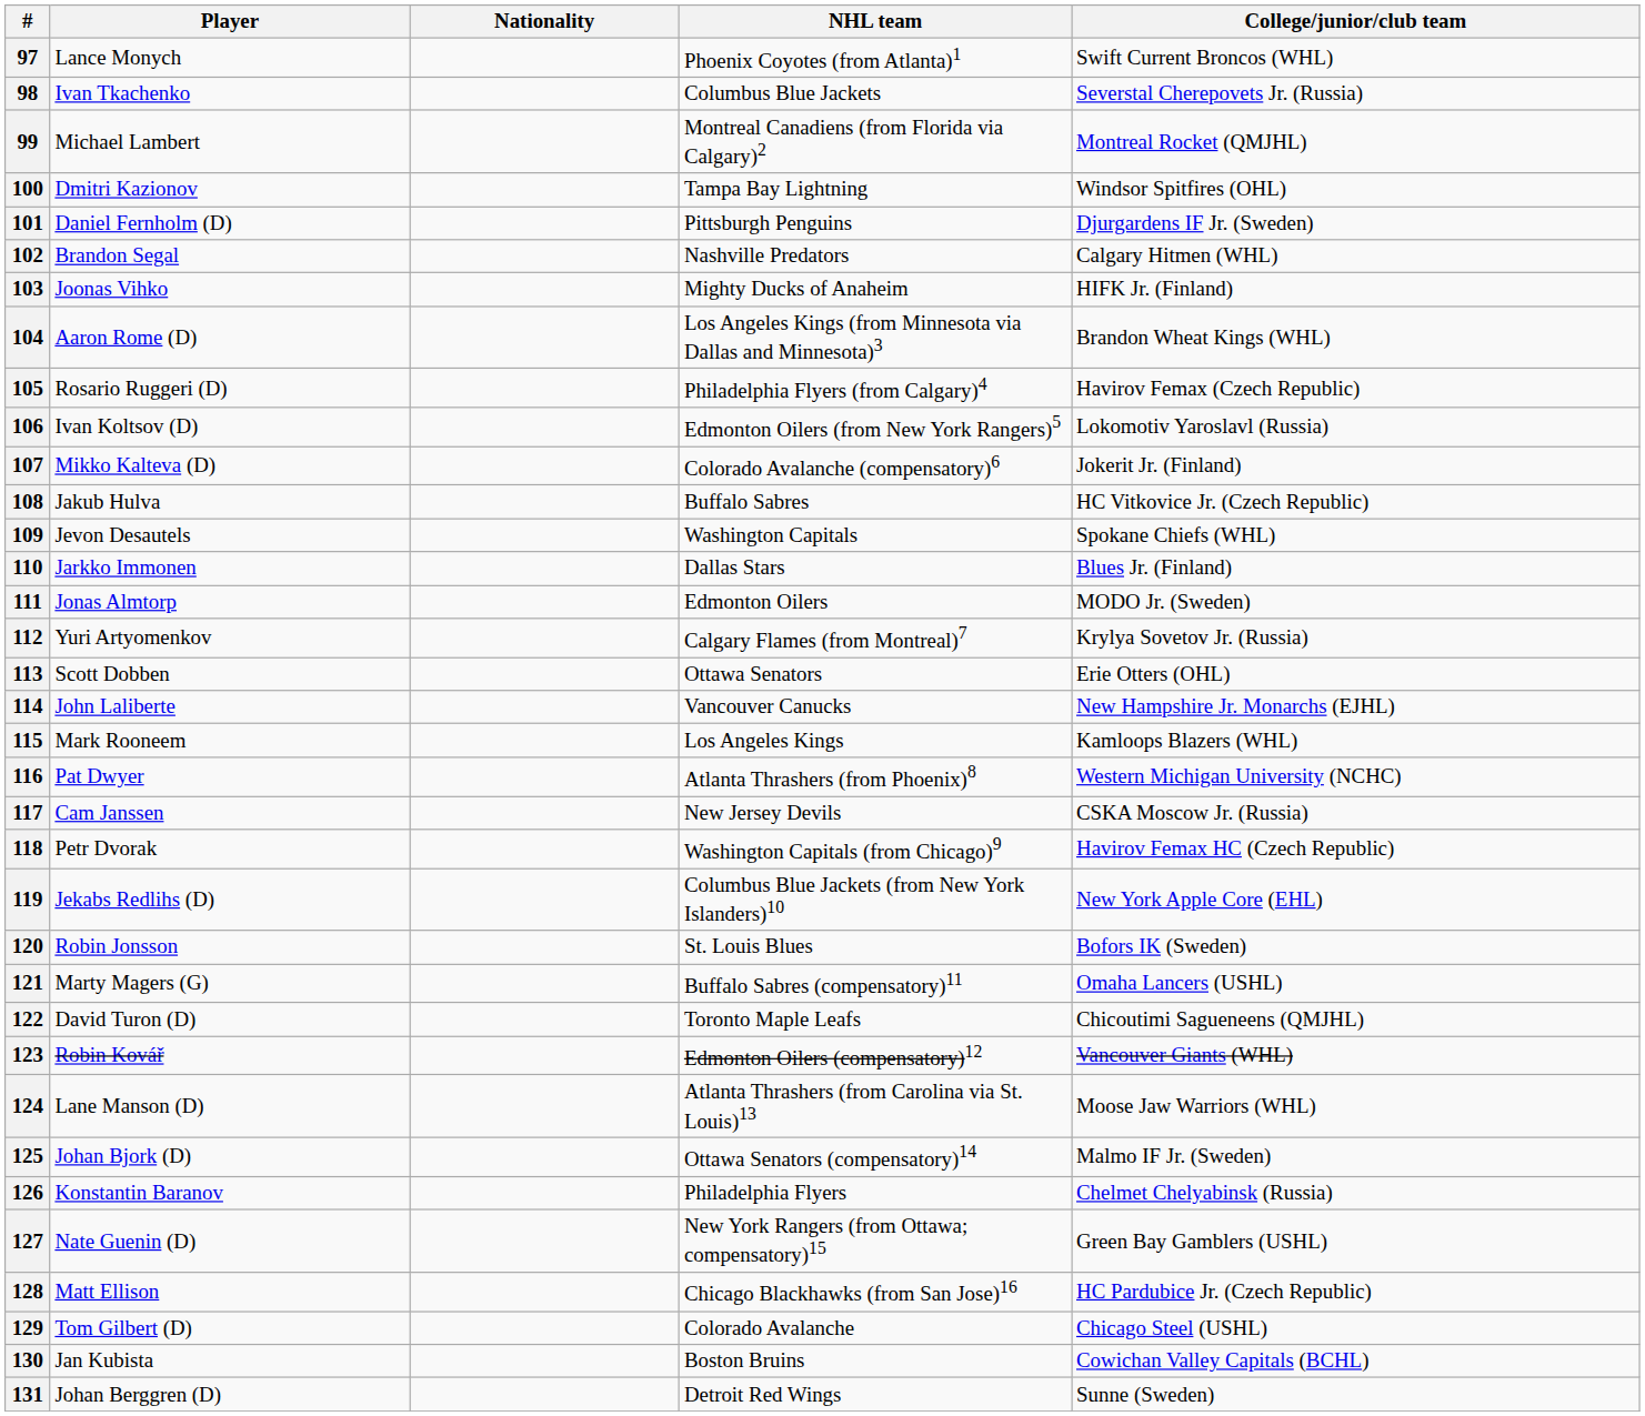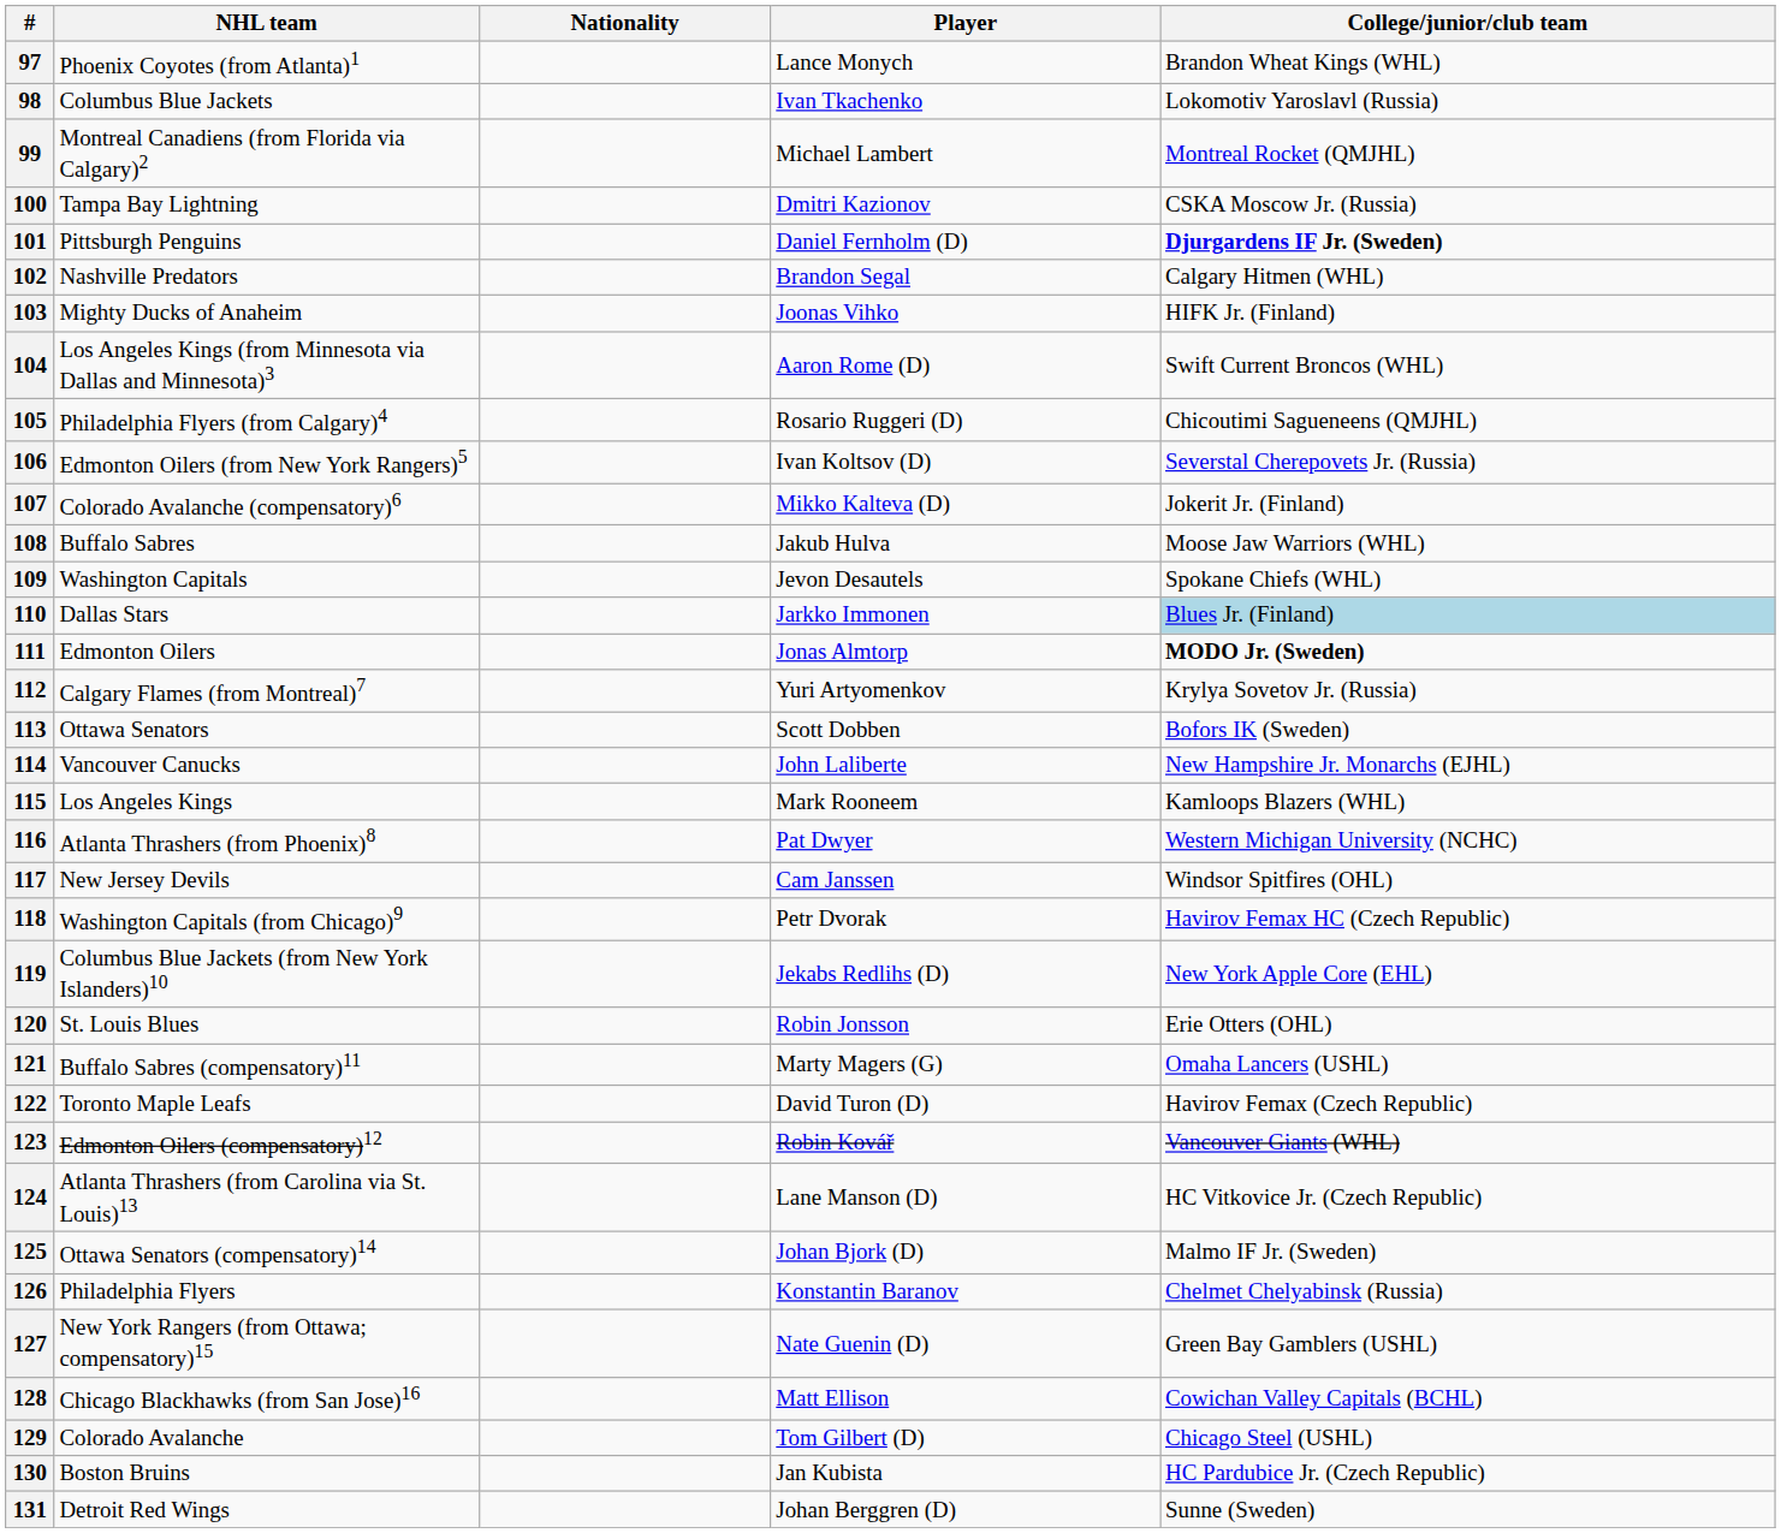columns swapped: Player <-> NHL team
97 | College/junior/club team: Swift Current Broncos (WHL) -> Brandon Wheat Kings (WHL)
98 | College/junior/club team: Severstal Cherepovets Jr. (Russia) -> Lokomotiv Yaroslavl (Russia)
100 | College/junior/club team: Windsor Spitfires (OHL) -> CSKA Moscow Jr. (Russia)
101 | College/junior/club team: normal -> bold
104 | College/junior/club team: Brandon Wheat Kings (WHL) -> Swift Current Broncos (WHL)
105 | College/junior/club team: Havirov Femax (Czech Republic) -> Chicoutimi Sagueneens (QMJHL)
106 | College/junior/club team: Lokomotiv Yaroslavl (Russia) -> Severstal Cherepovets Jr. (Russia)
108 | College/junior/club team: HC Vitkovice Jr. (Czech Republic) -> Moose Jaw Warriors (WHL)
110 | College/junior/club team: no background -> lightblue background
111 | College/junior/club team: normal -> bold
113 | College/junior/club team: Erie Otters (OHL) -> Bofors IK (Sweden)
117 | College/junior/club team: CSKA Moscow Jr. (Russia) -> Windsor Spitfires (OHL)
120 | College/junior/club team: Bofors IK (Sweden) -> Erie Otters (OHL)
122 | College/junior/club team: Chicoutimi Sagueneens (QMJHL) -> Havirov Femax (Czech Republic)
124 | College/junior/club team: Moose Jaw Warriors (WHL) -> HC Vitkovice Jr. (Czech Republic)
128 | College/junior/club team: HC Pardubice Jr. (Czech Republic) -> Cowichan Valley Capitals (BCHL)
130 | College/junior/club team: Cowichan Valley Capitals (BCHL) -> HC Pardubice Jr. (Czech Republic)
